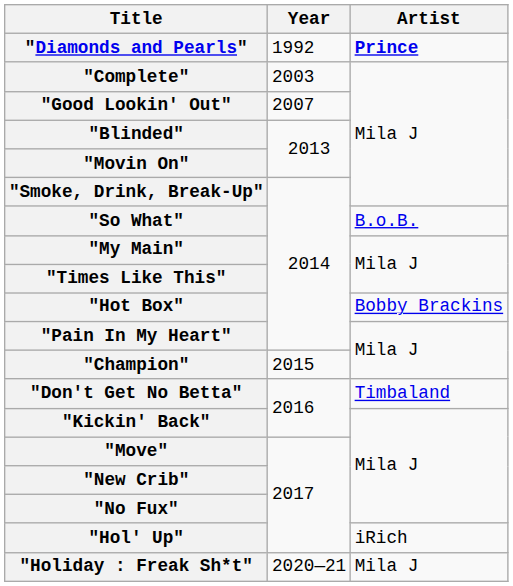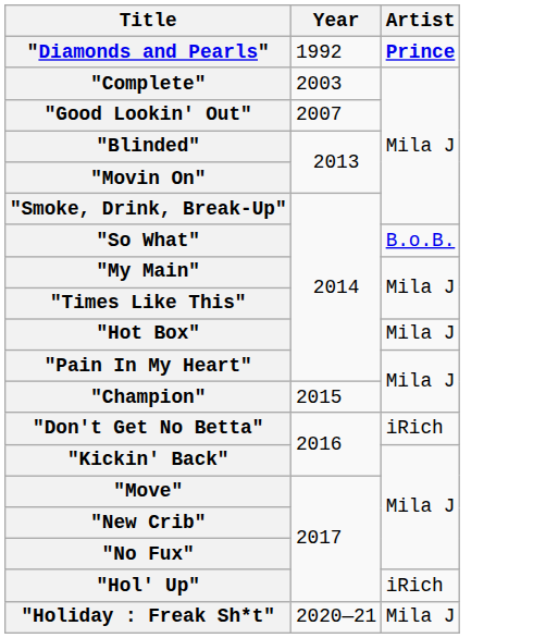"Hot Box" | Artist: Bobby Brackins -> Mila J
"Don't Get No Betta" | Artist: Timbaland -> iRich
